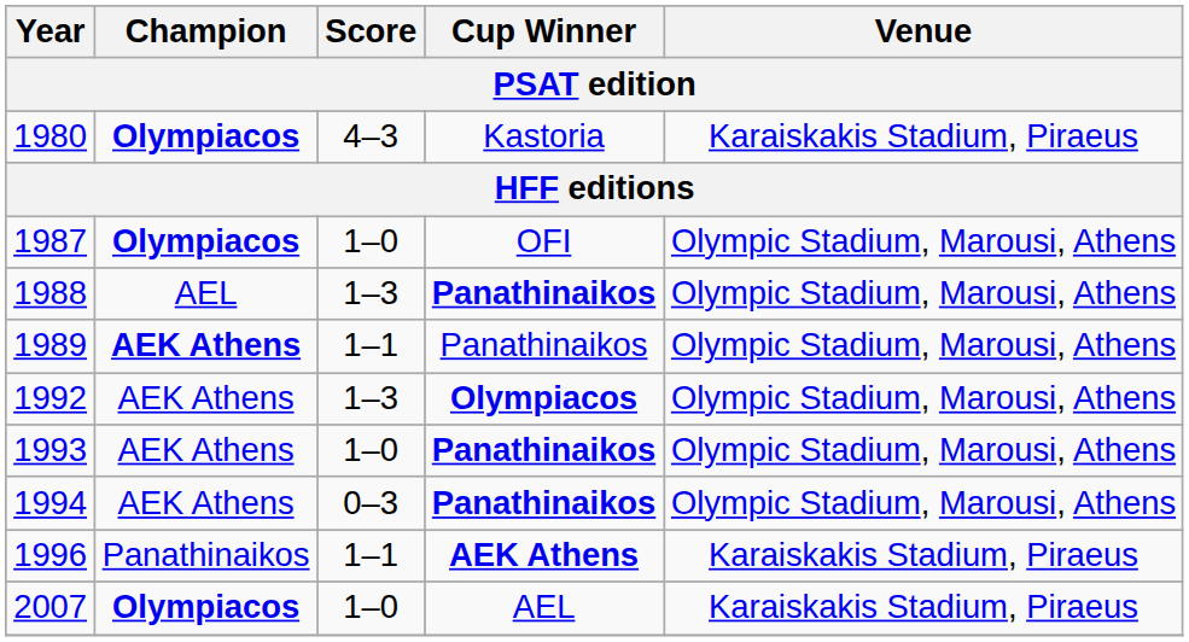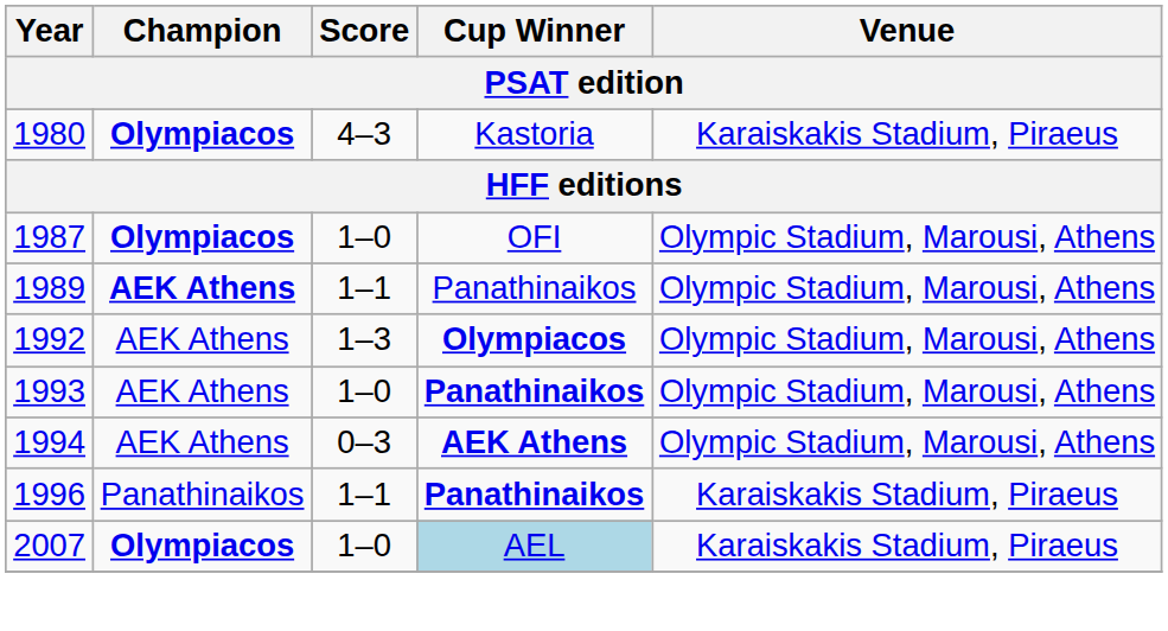- row: 1988 | AEL | 1–3 | Panathinaikos | Olympic Stadium, Marousi, Athens
1994 | Cup Winner: Panathinaikos -> AEK Athens
1996 | Cup Winner: AEK Athens -> Panathinaikos
2007 | Cup Winner: no background -> lightblue background
